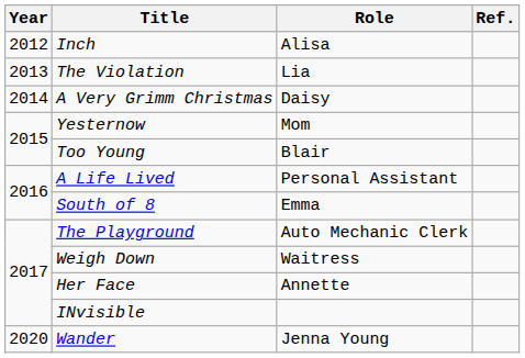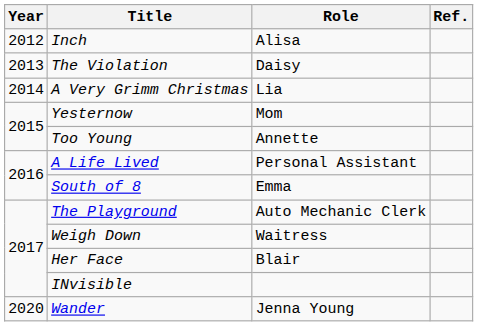The Violation | Role: Lia -> Daisy
A Very Grimm Christmas | Role: Daisy -> Lia
Too Young | Role: Blair -> Annette
Her Face | Role: Annette -> Blair
